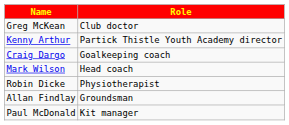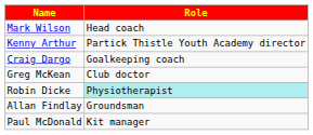rows swapped: Mark Wilson <-> Greg McKean
Robin Dicke | Role: no background -> paleturquoise background
